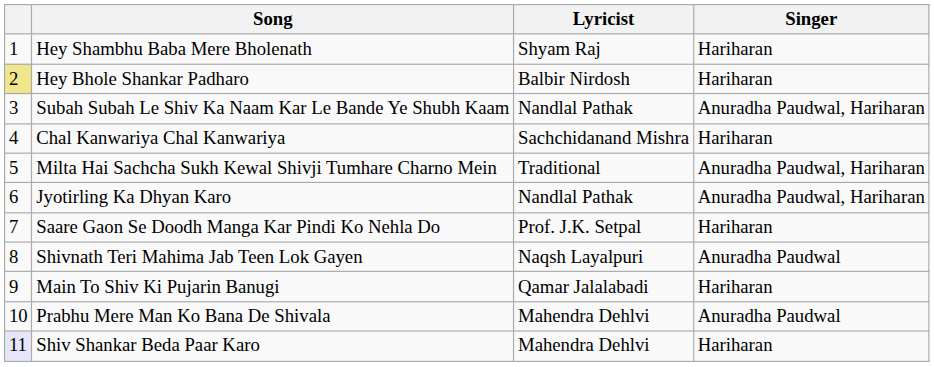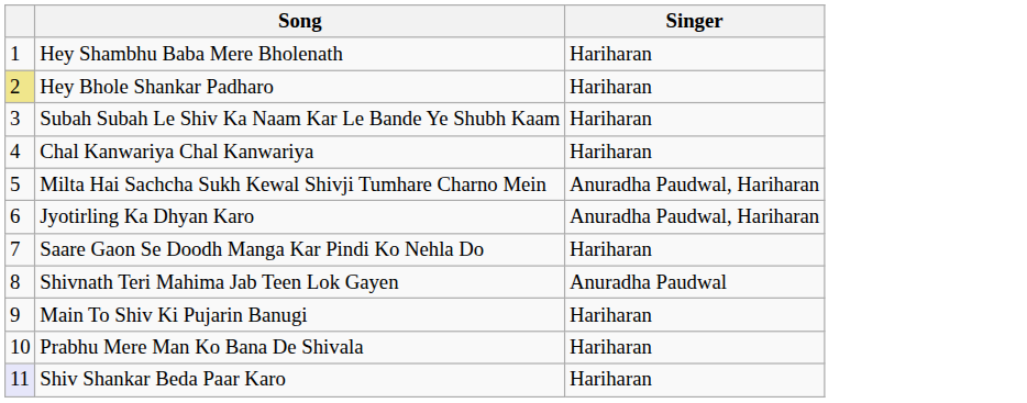- column: Lyricist | Shyam Raj | Balbir Nirdosh | Nandlal Pathak | Sachchidanand Mishra | Traditional | Nandlal Pathak | Prof. J.K. Setpal | Naqsh Layalpuri | Qamar Jalalabadi | Mahendra Dehlvi | Mahendra Dehlvi
Subah Subah Le Shiv Ka Naam Kar Le Bande Ye Shubh Kaam | Singer: Anuradha Paudwal, Hariharan -> Hariharan
Prabhu Mere Man Ko Bana De Shivala | Singer: Anuradha Paudwal -> Hariharan
